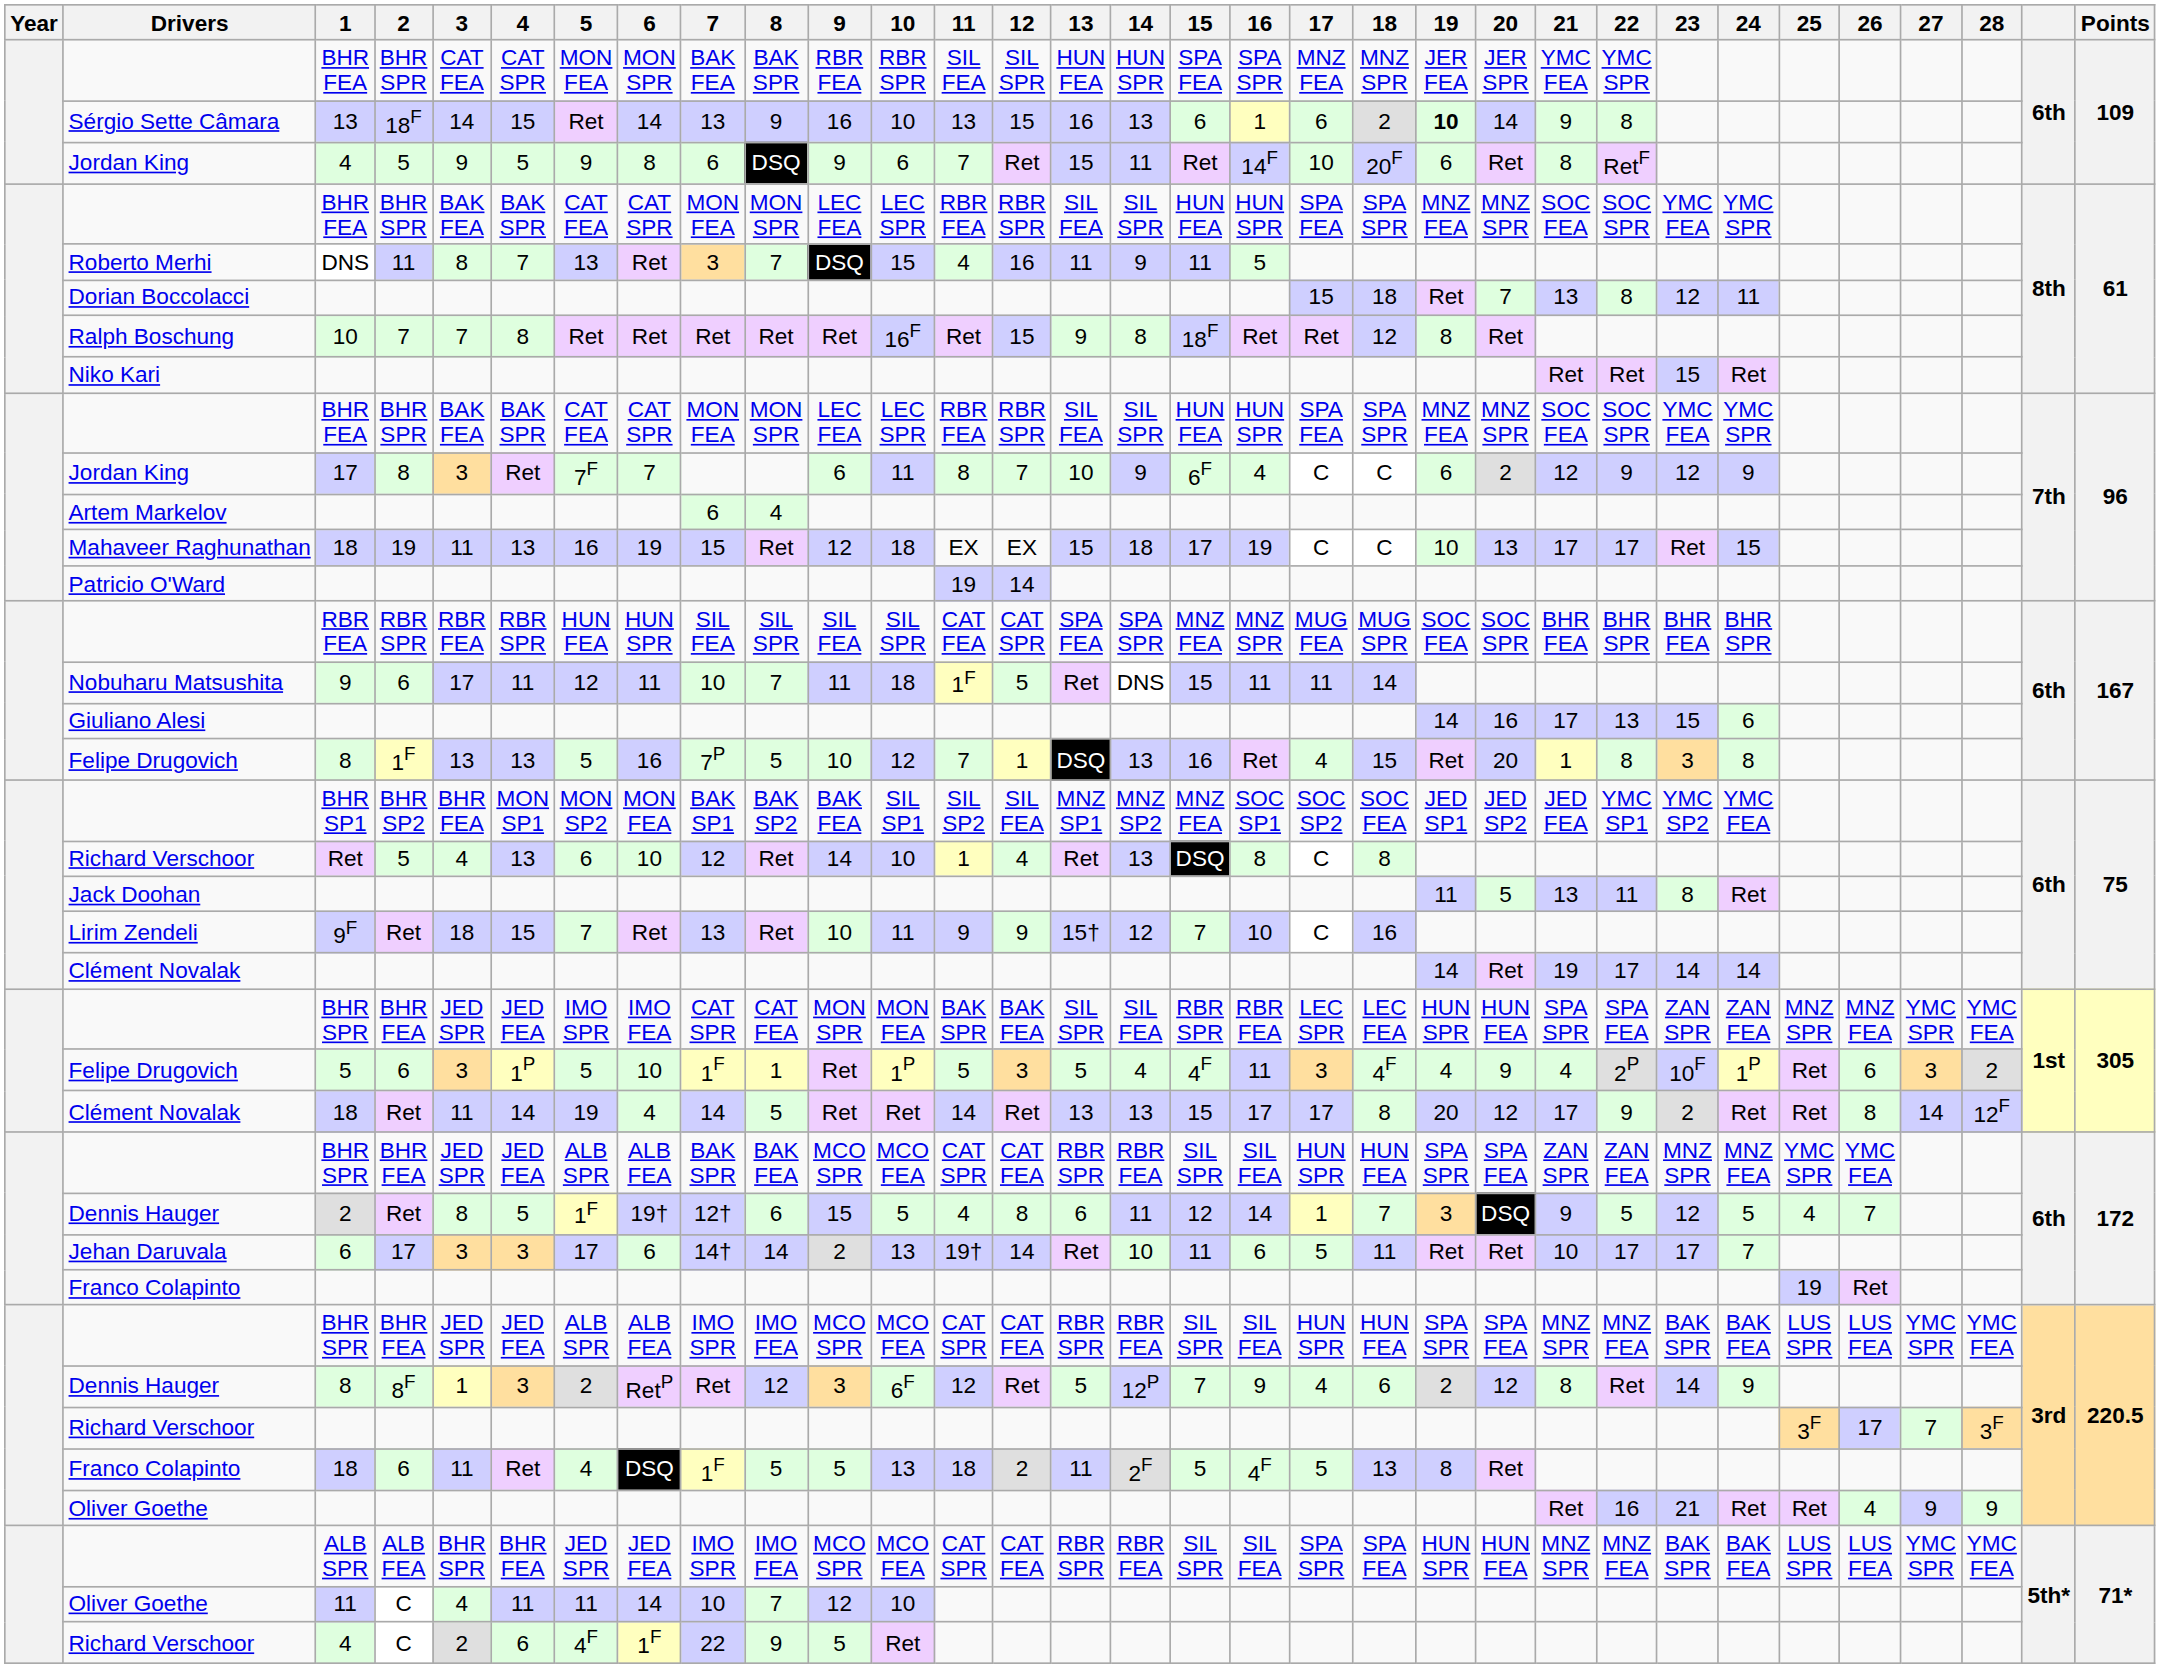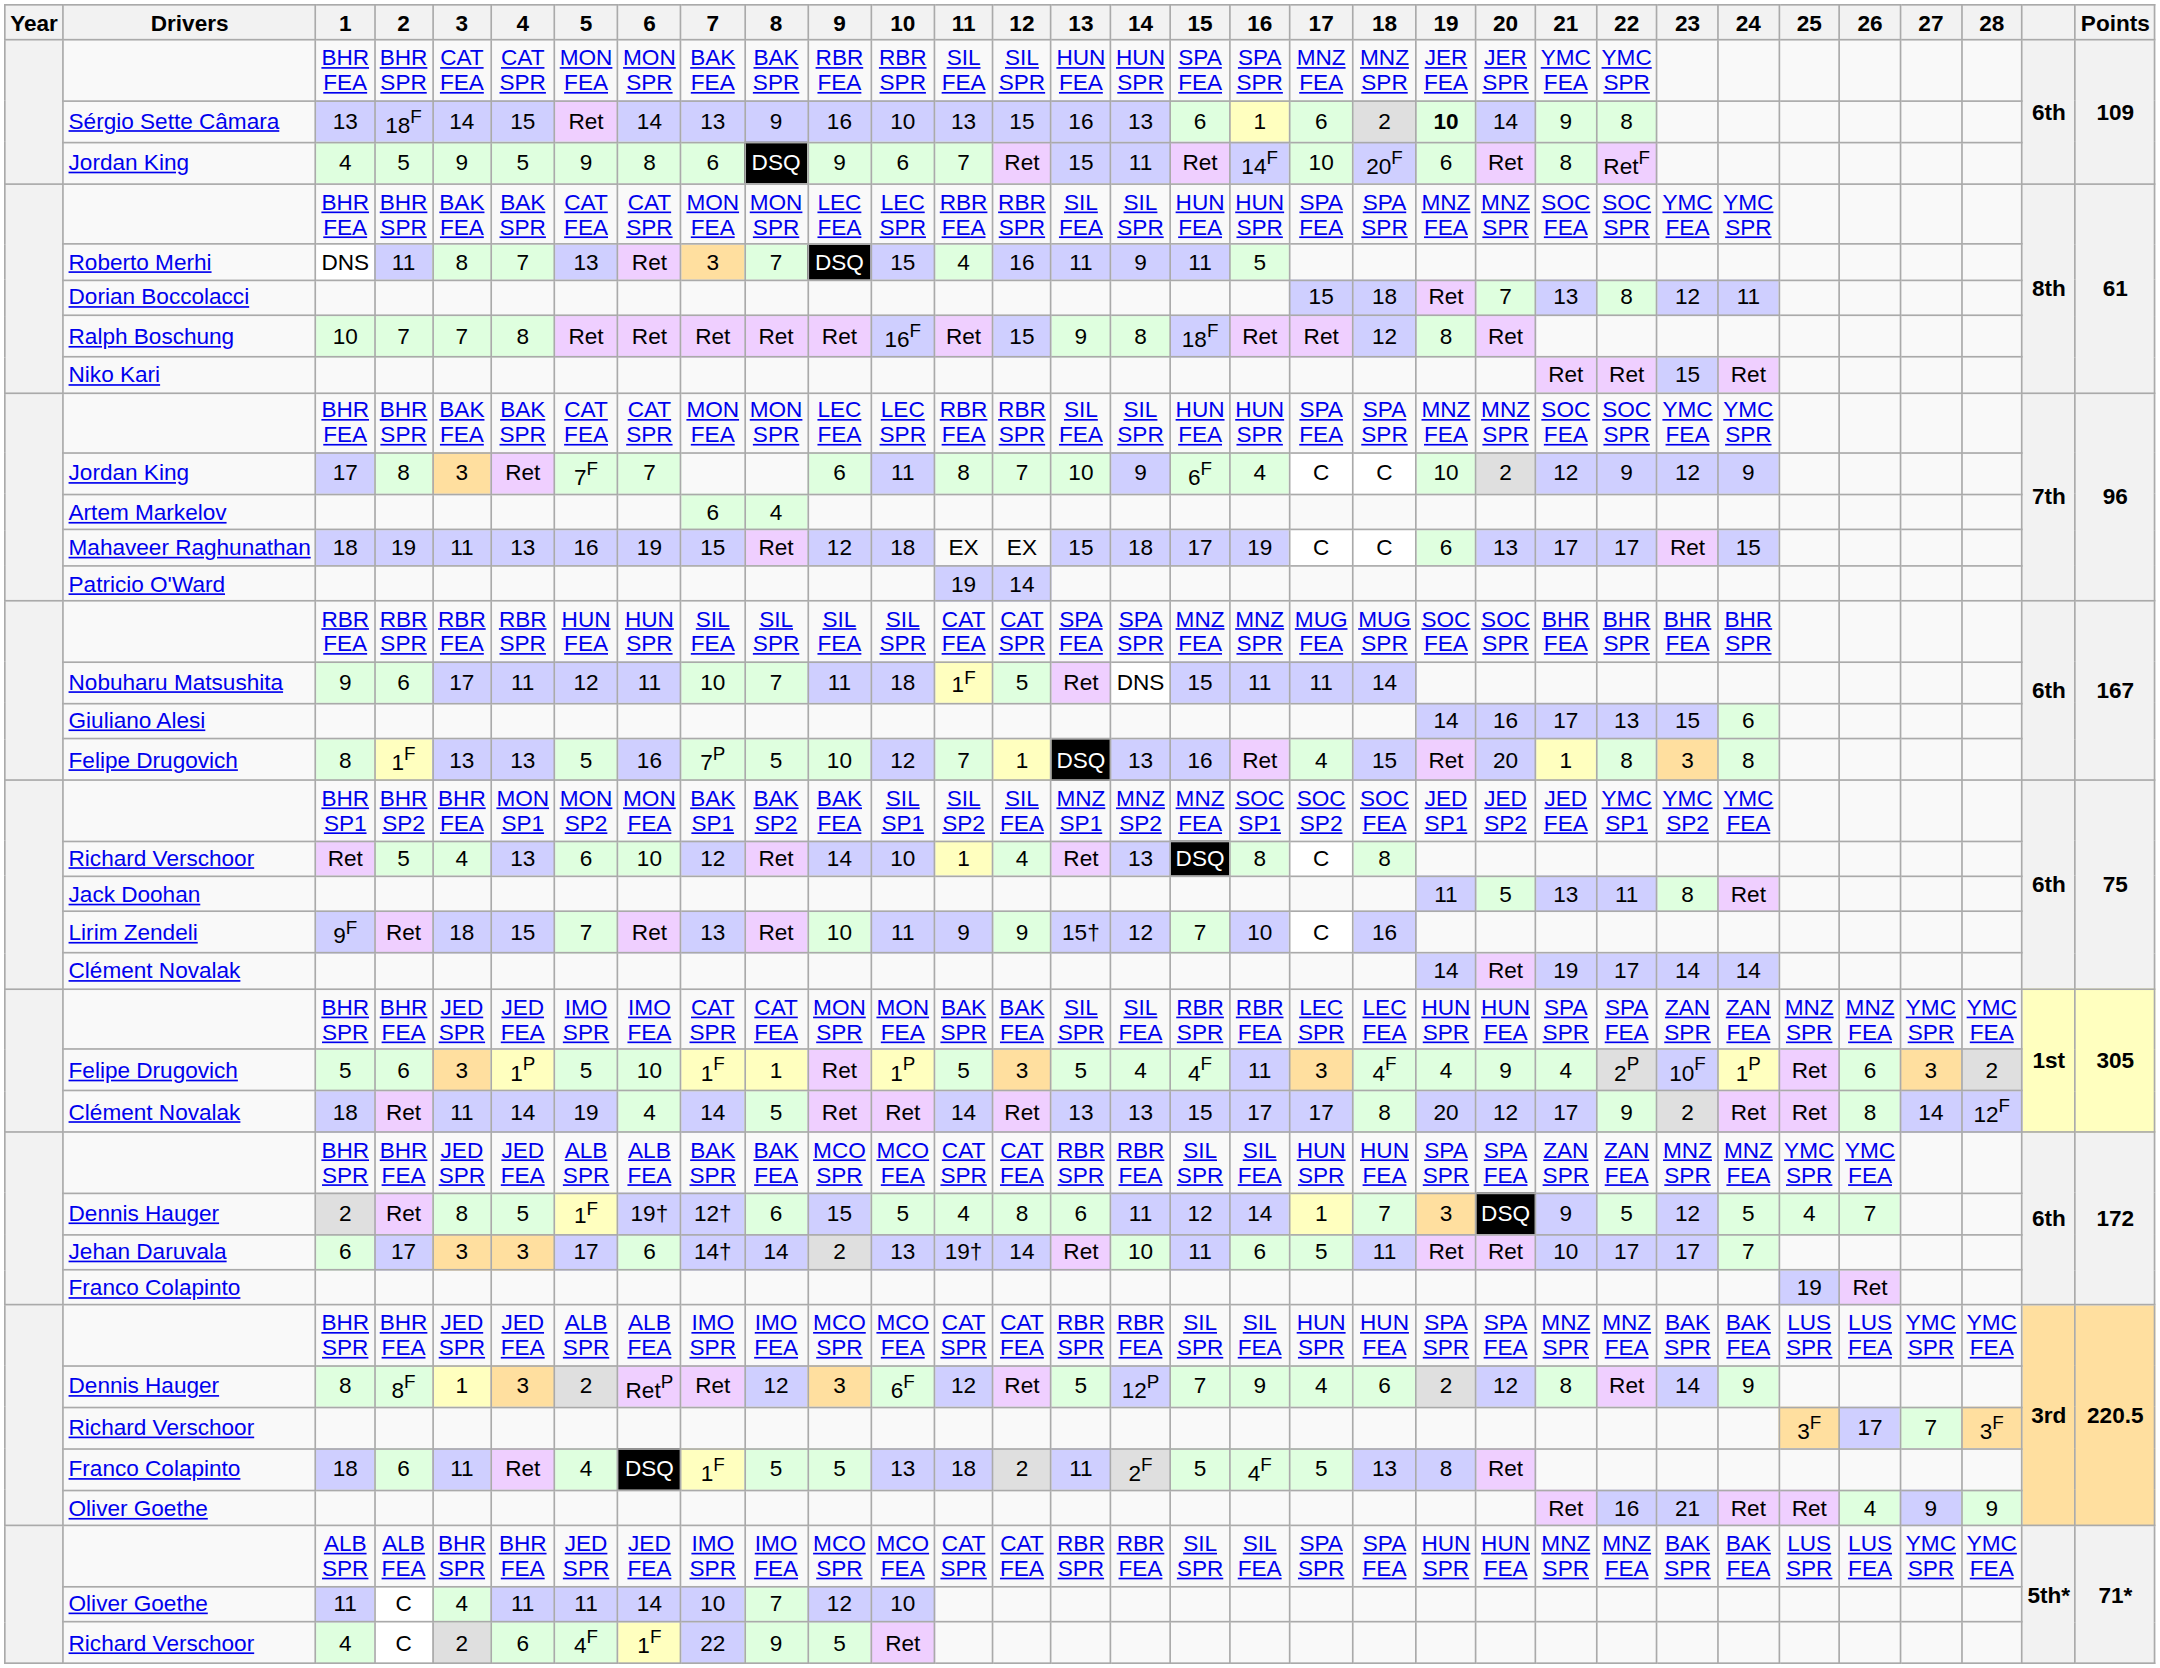Jordan King / 17 | 19: 6 -> 10
Mahaveer Raghunathan | 19: 10 -> 6
